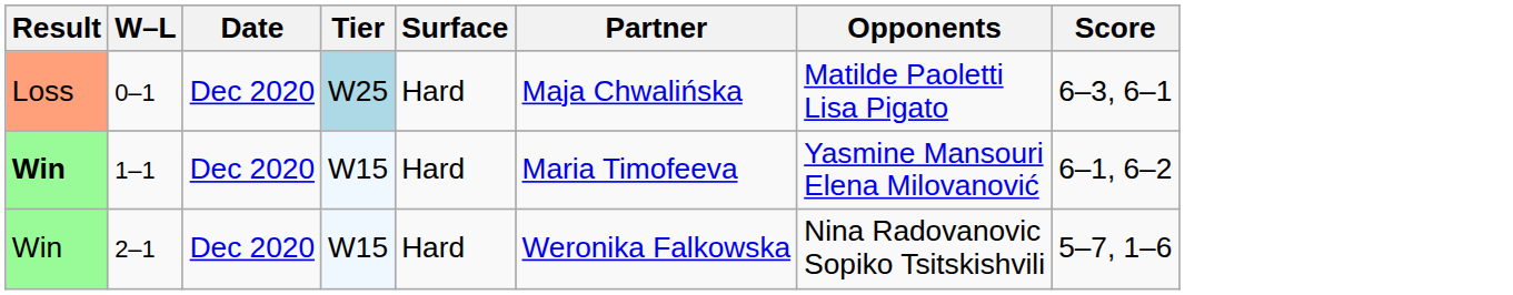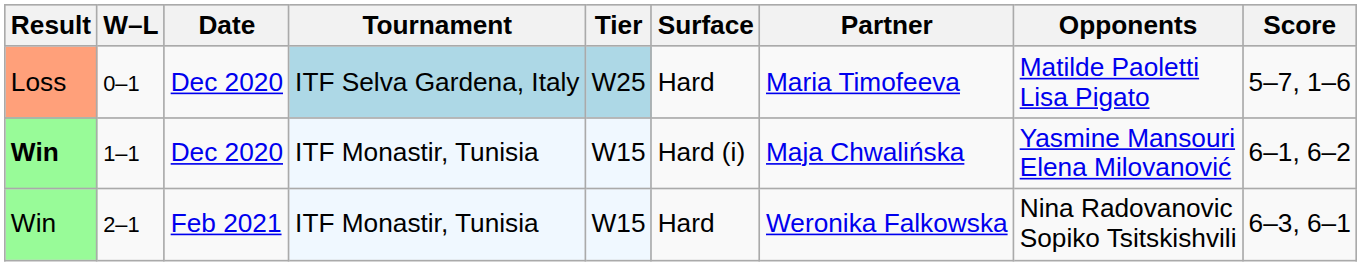+ column: Tournament | ITF Selva Gardena, Italy | ITF Monastir, Tunisia | ITF Monastir, Tunisia
0–1 | Partner: Maja Chwalińska -> Maria Timofeeva
0–1 | Score: 6–3, 6–1 -> 5–7, 1–6
1–1 | Surface: Hard -> Hard (i)
1–1 | Partner: Maria Timofeeva -> Maja Chwalińska
2–1 | Date: Dec 2020 -> Feb 2021
2–1 | Score: 5–7, 1–6 -> 6–3, 6–1
